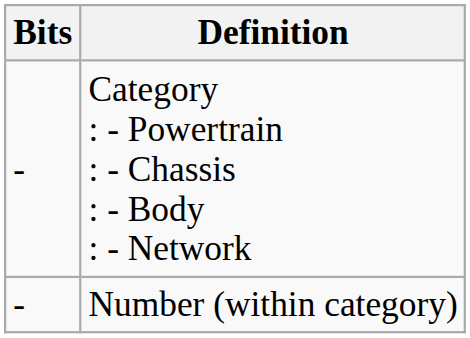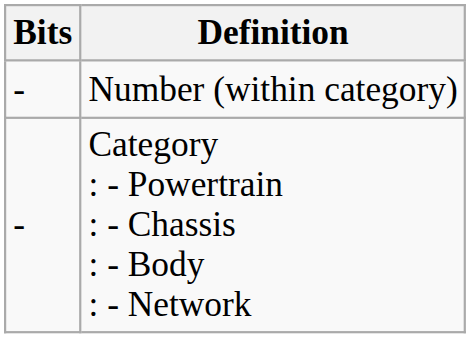rows swapped: Category : - Powertrain : - Chassis : - Body : - Network <-> Number (within category)
